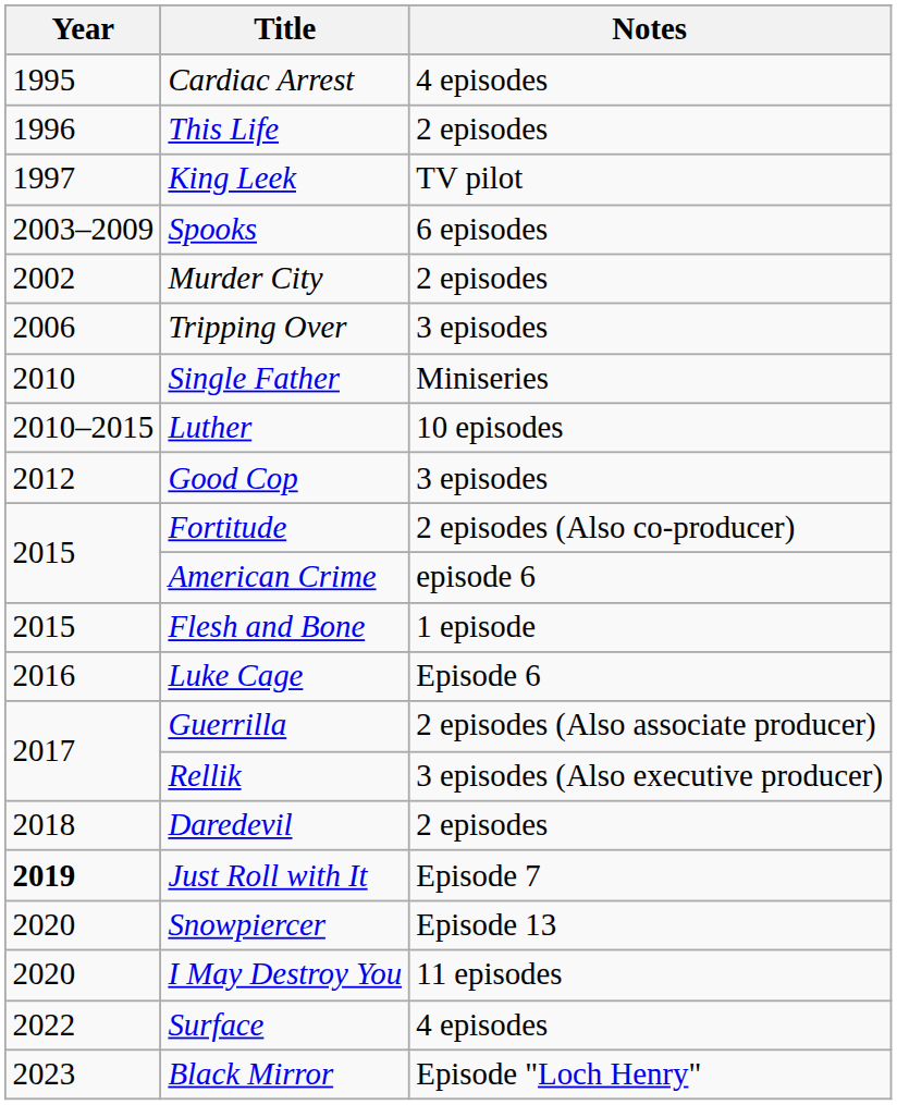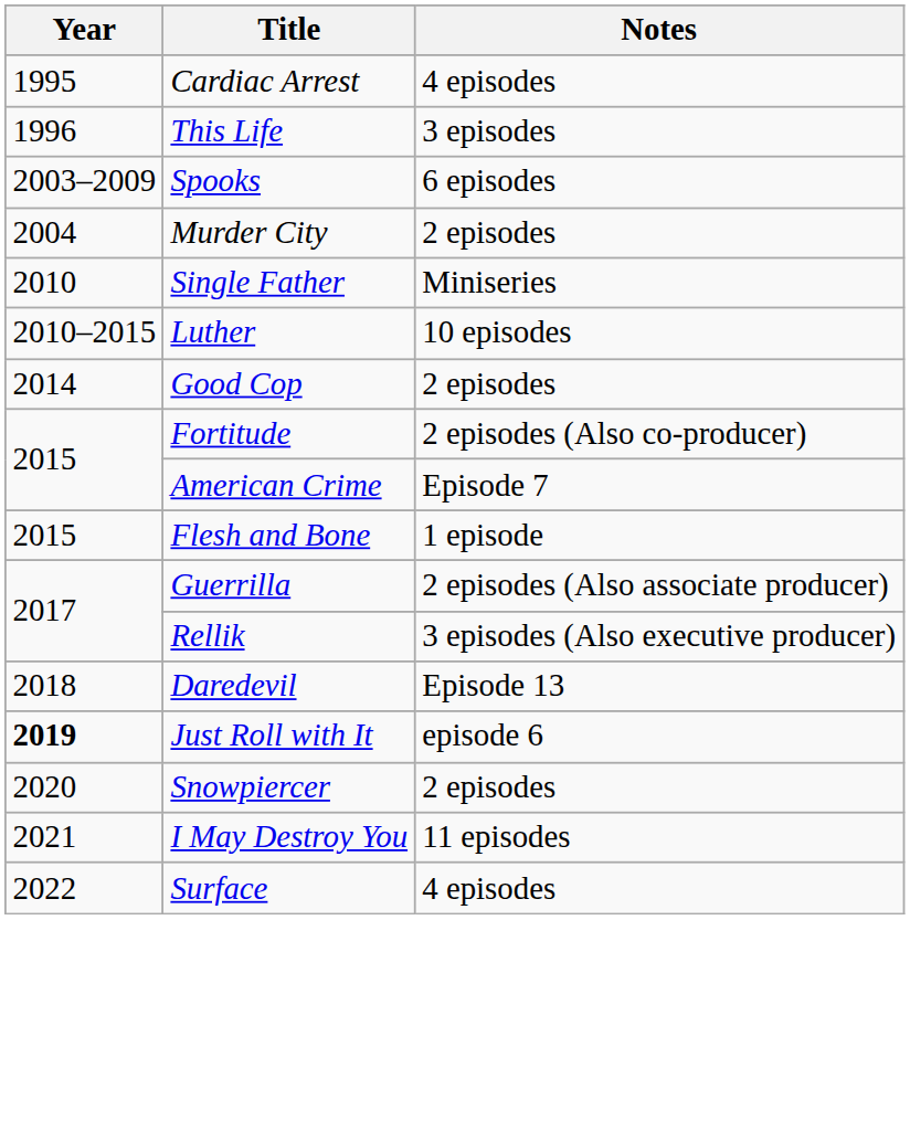This Life | Notes: 2 episodes -> 3 episodes
- row: 1997 | King Leek | TV pilot
Murder City | Year: 2002 -> 2004
- row: 2006 | Tripping Over | 3 episodes
Good Cop | Year: 2012 -> 2014
Good Cop | Notes: 3 episodes -> 2 episodes
American Crime | Notes: episode 6 -> Episode 7
- row: 2016 | Luke Cage | Episode 6
Daredevil | Notes: 2 episodes -> Episode 13
Just Roll with It | Notes: Episode 7 -> episode 6
Snowpiercer | Notes: Episode 13 -> 2 episodes
I May Destroy You | Year: 2020 -> 2021
- row: 2023 | Black Mirror | Episode "Loch Henry"
